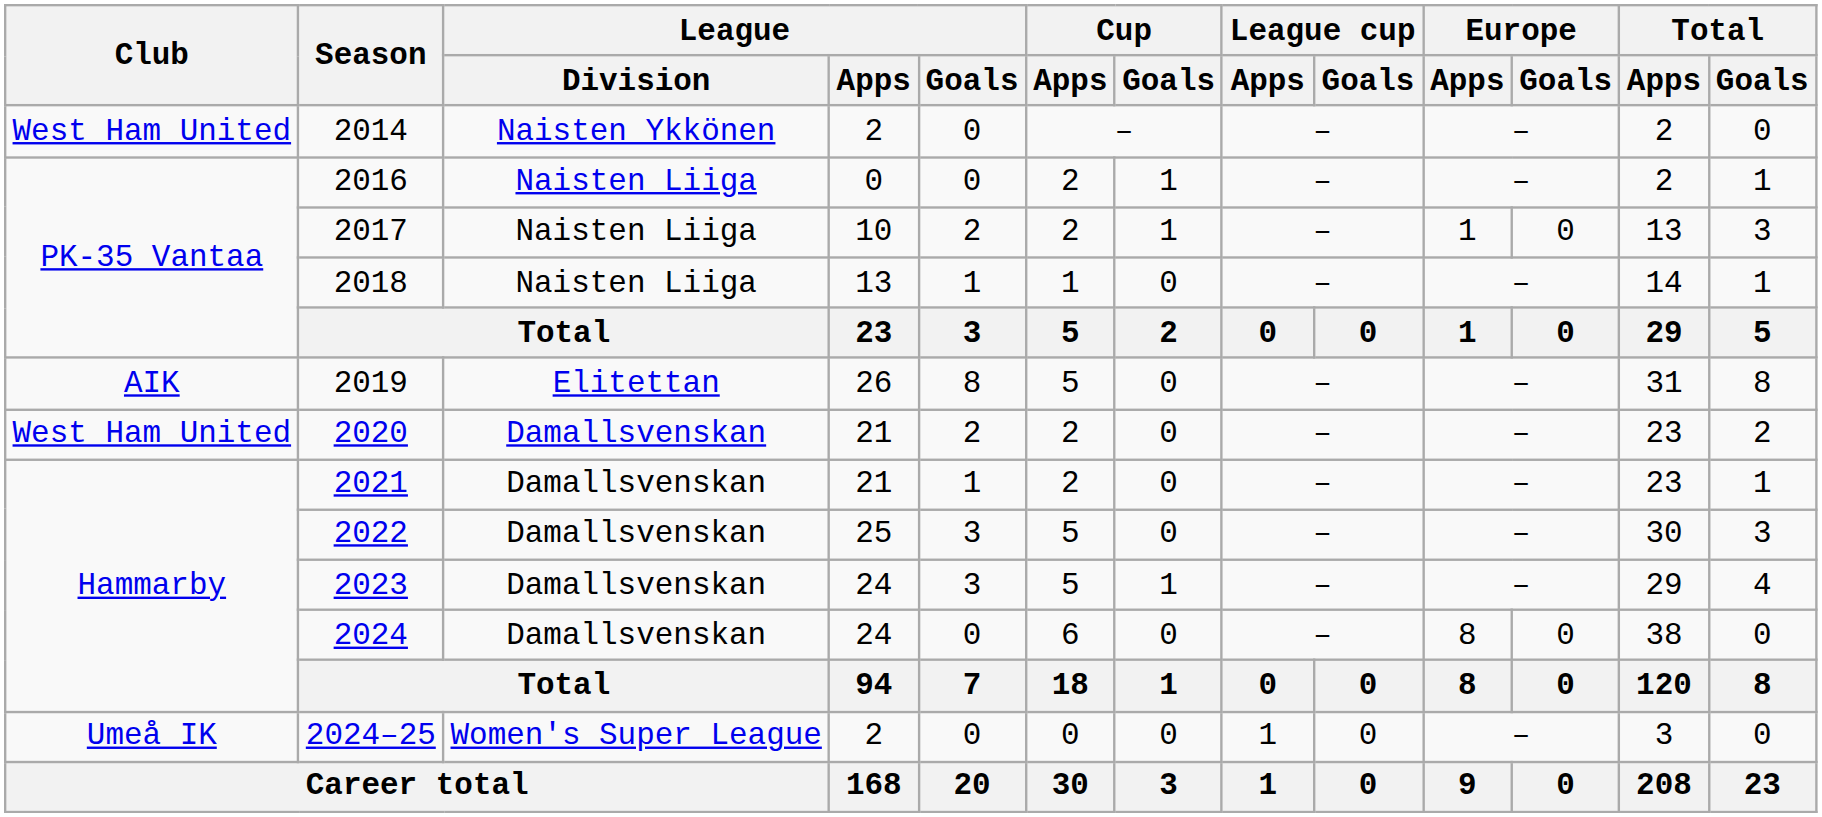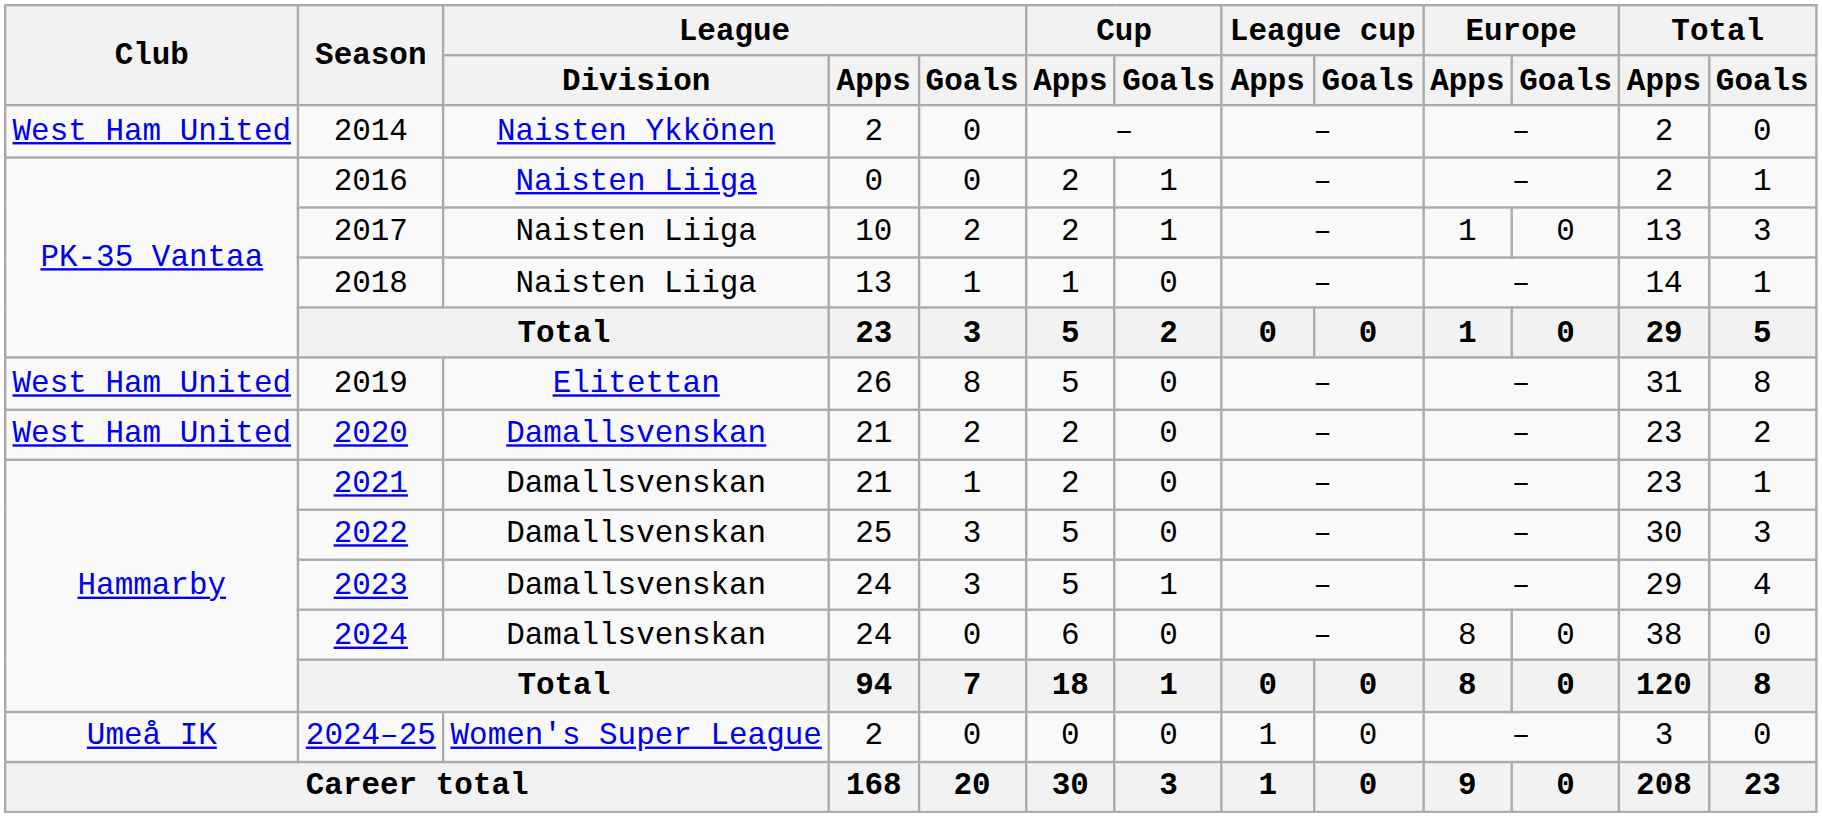2019 | Club: AIK -> West Ham United
